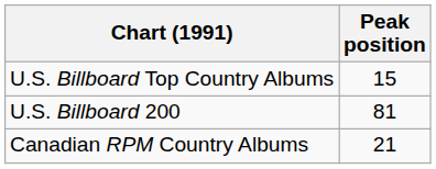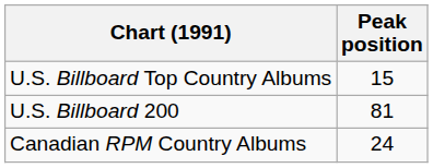Canadian RPM Country Albums | Peak position: 21 -> 24
